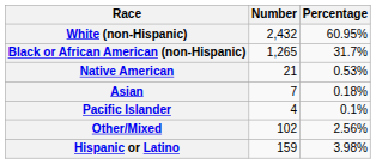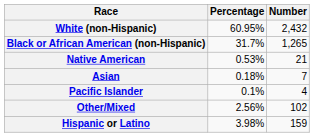columns swapped: Number <-> Percentage
